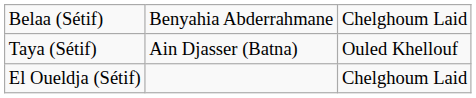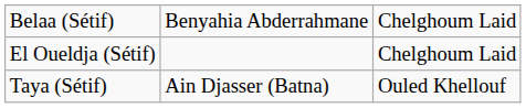rows swapped: El Oueldja (Sétif) <-> Taya (Sétif)
